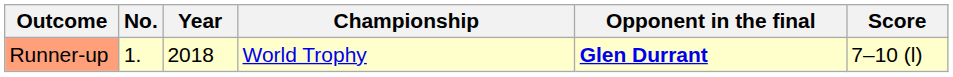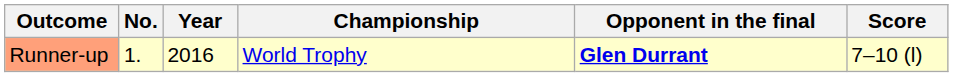Runner-up | Year: 2018 -> 2016
